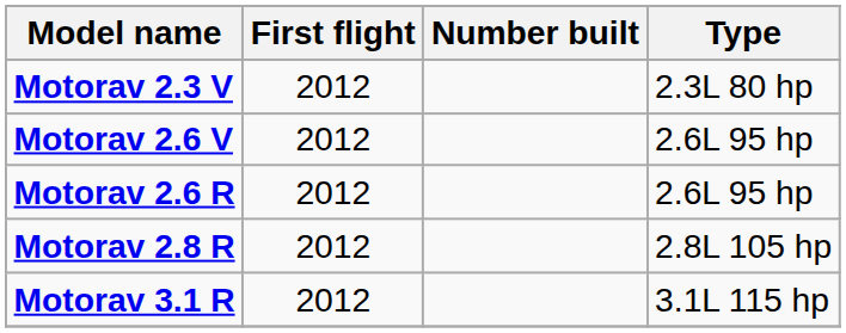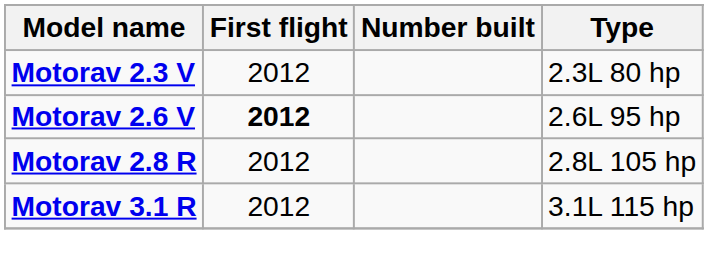Motorav 2.6 V | First flight: normal -> bold
- row: Motorav 2.6 R | 2012 | 2.6L 95 hp
